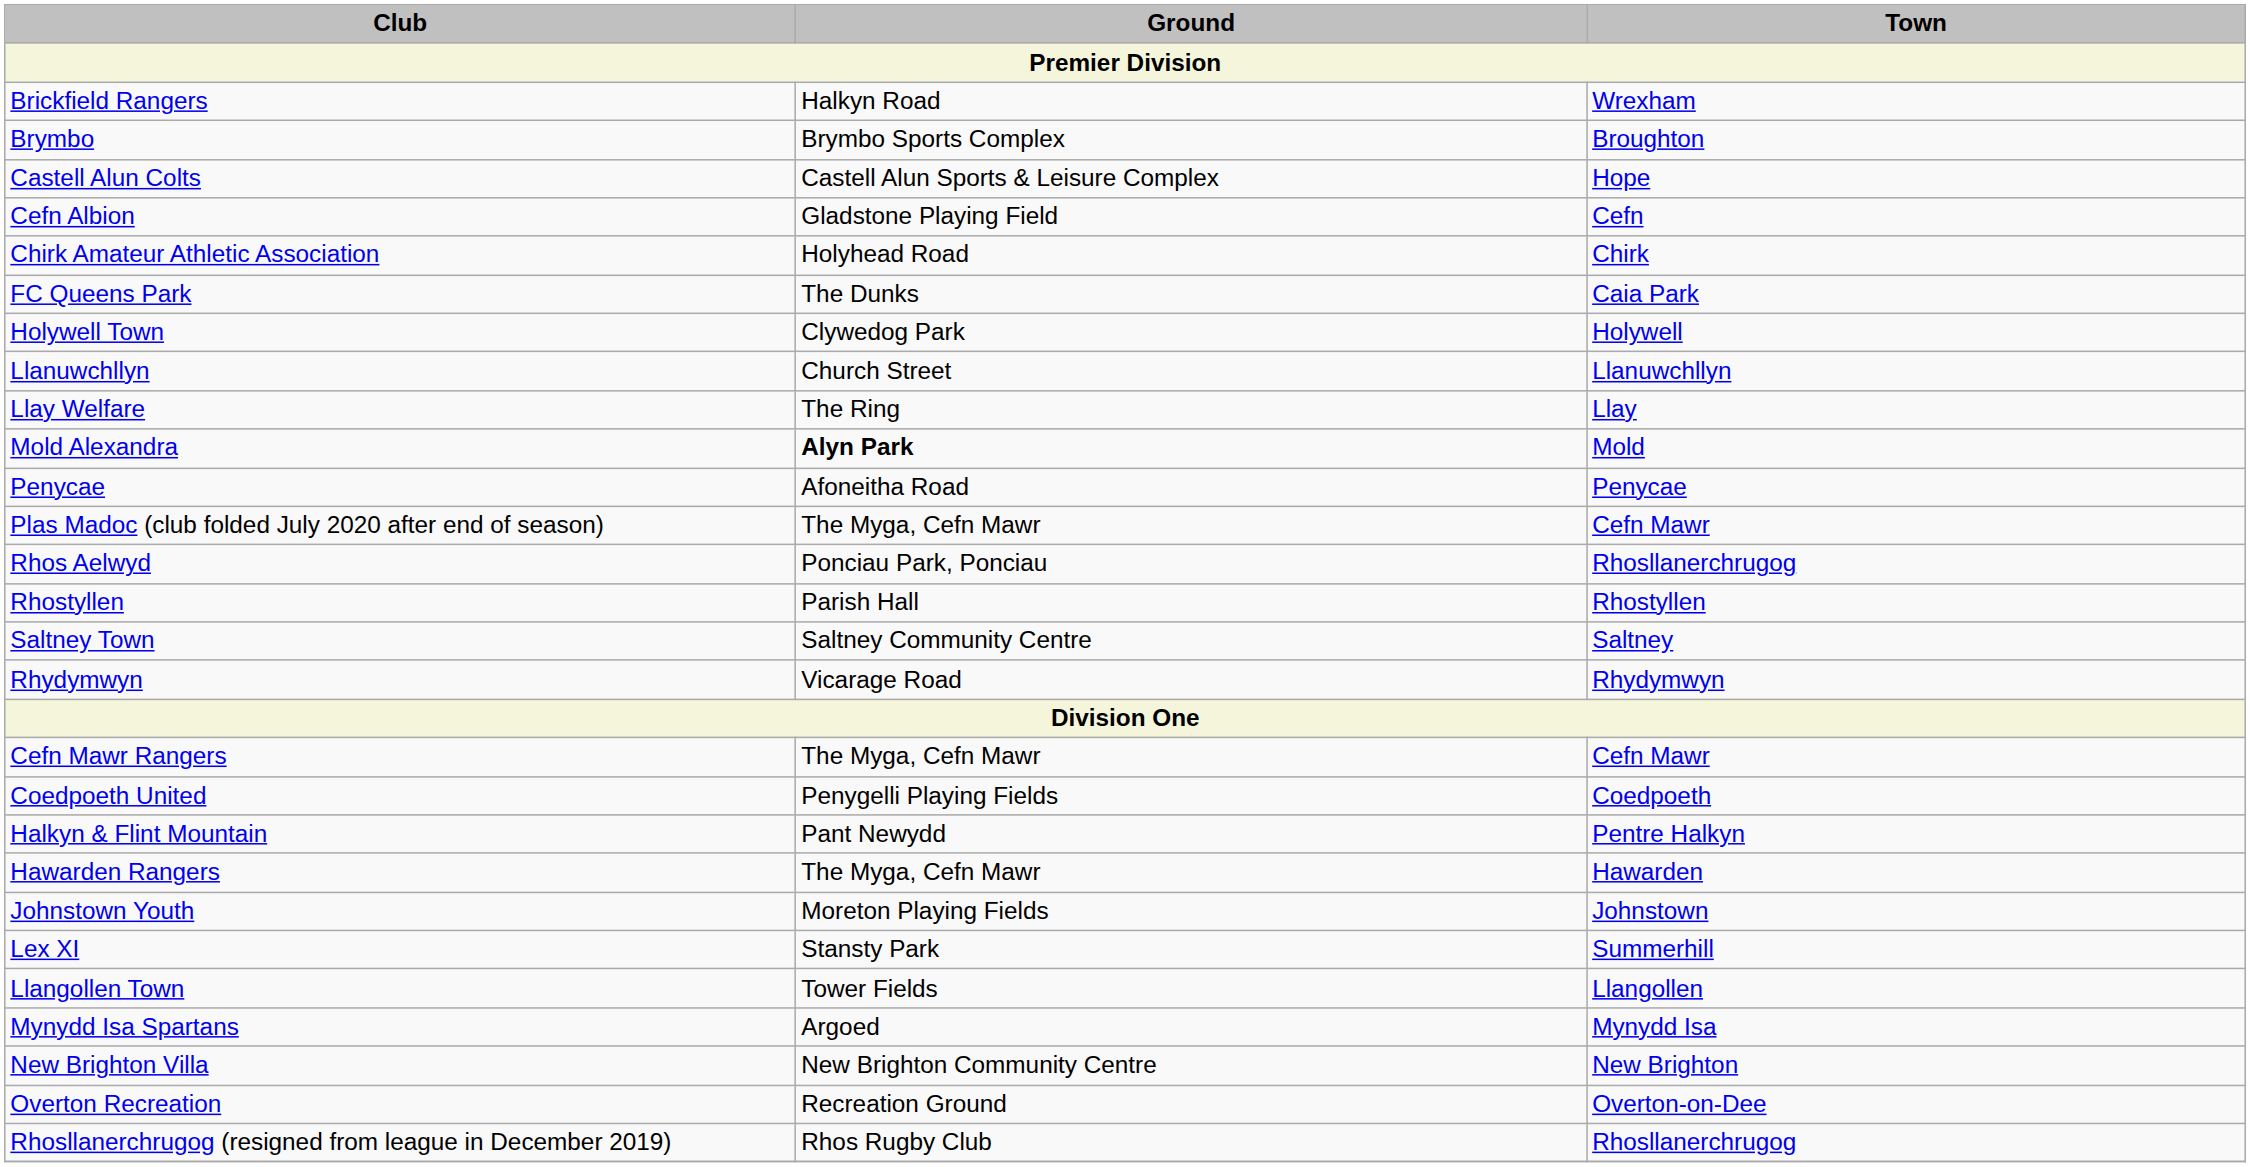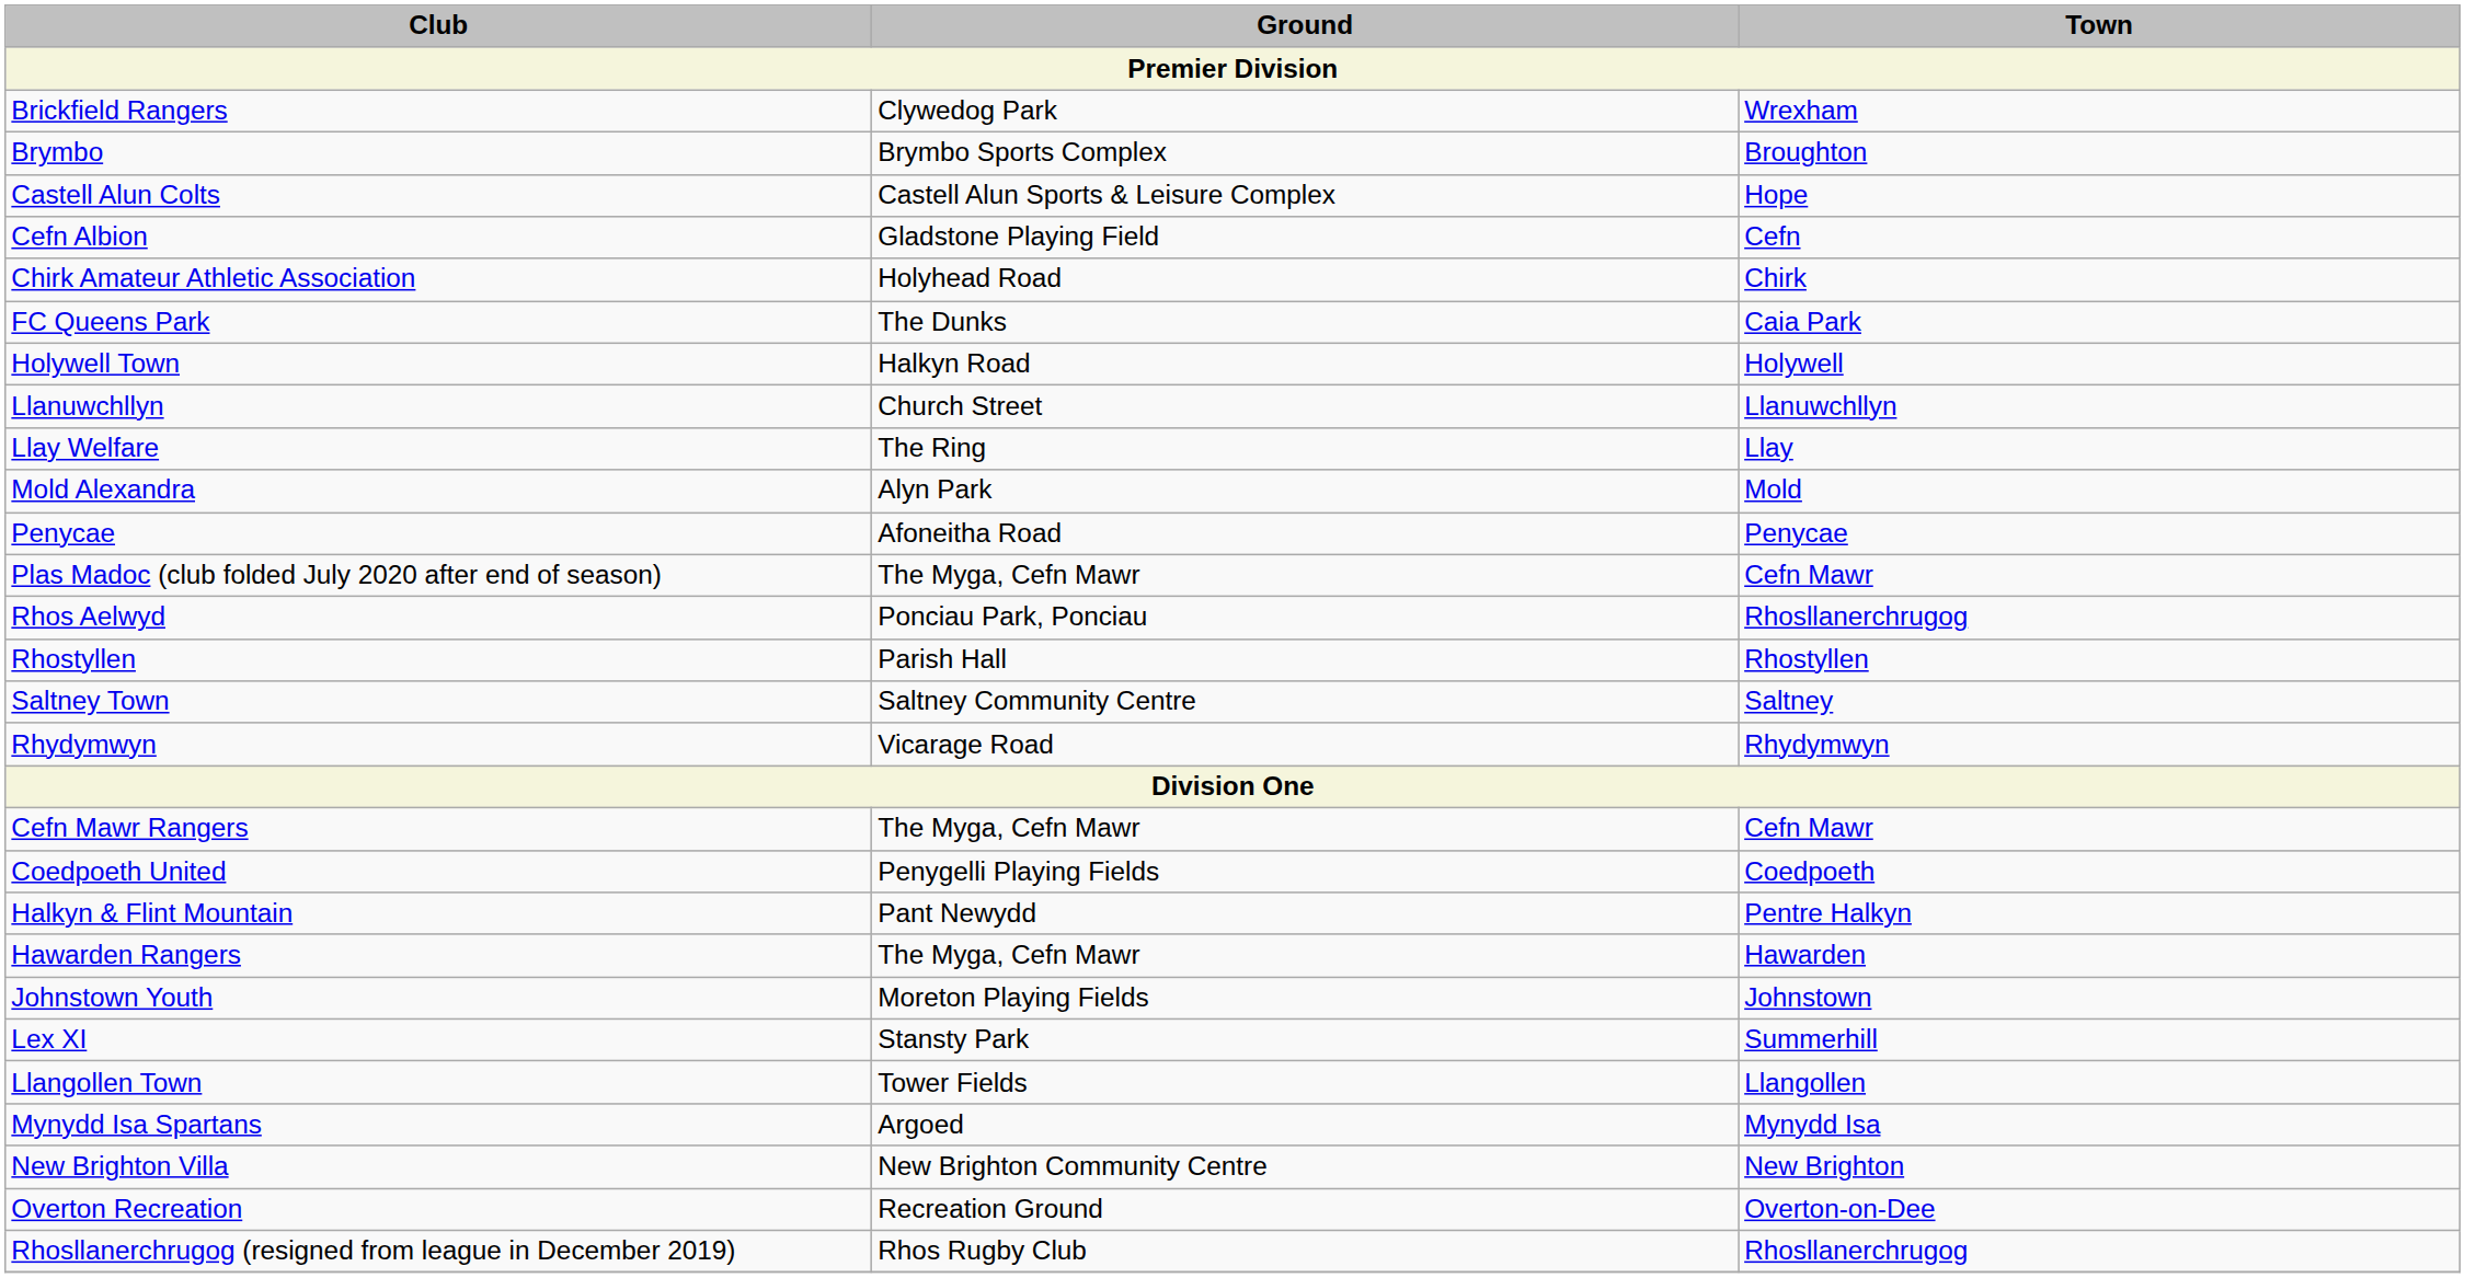Brickfield Rangers | Ground: Halkyn Road -> Clywedog Park
Holywell Town | Ground: Clywedog Park -> Halkyn Road
Mold Alexandra | Ground: bold -> normal
